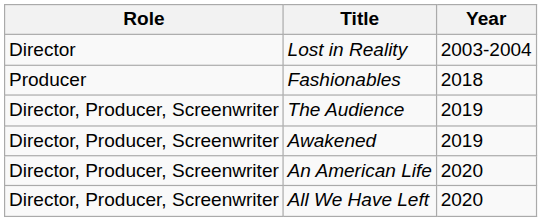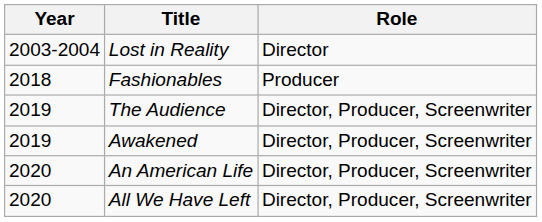columns swapped: Year <-> Role
